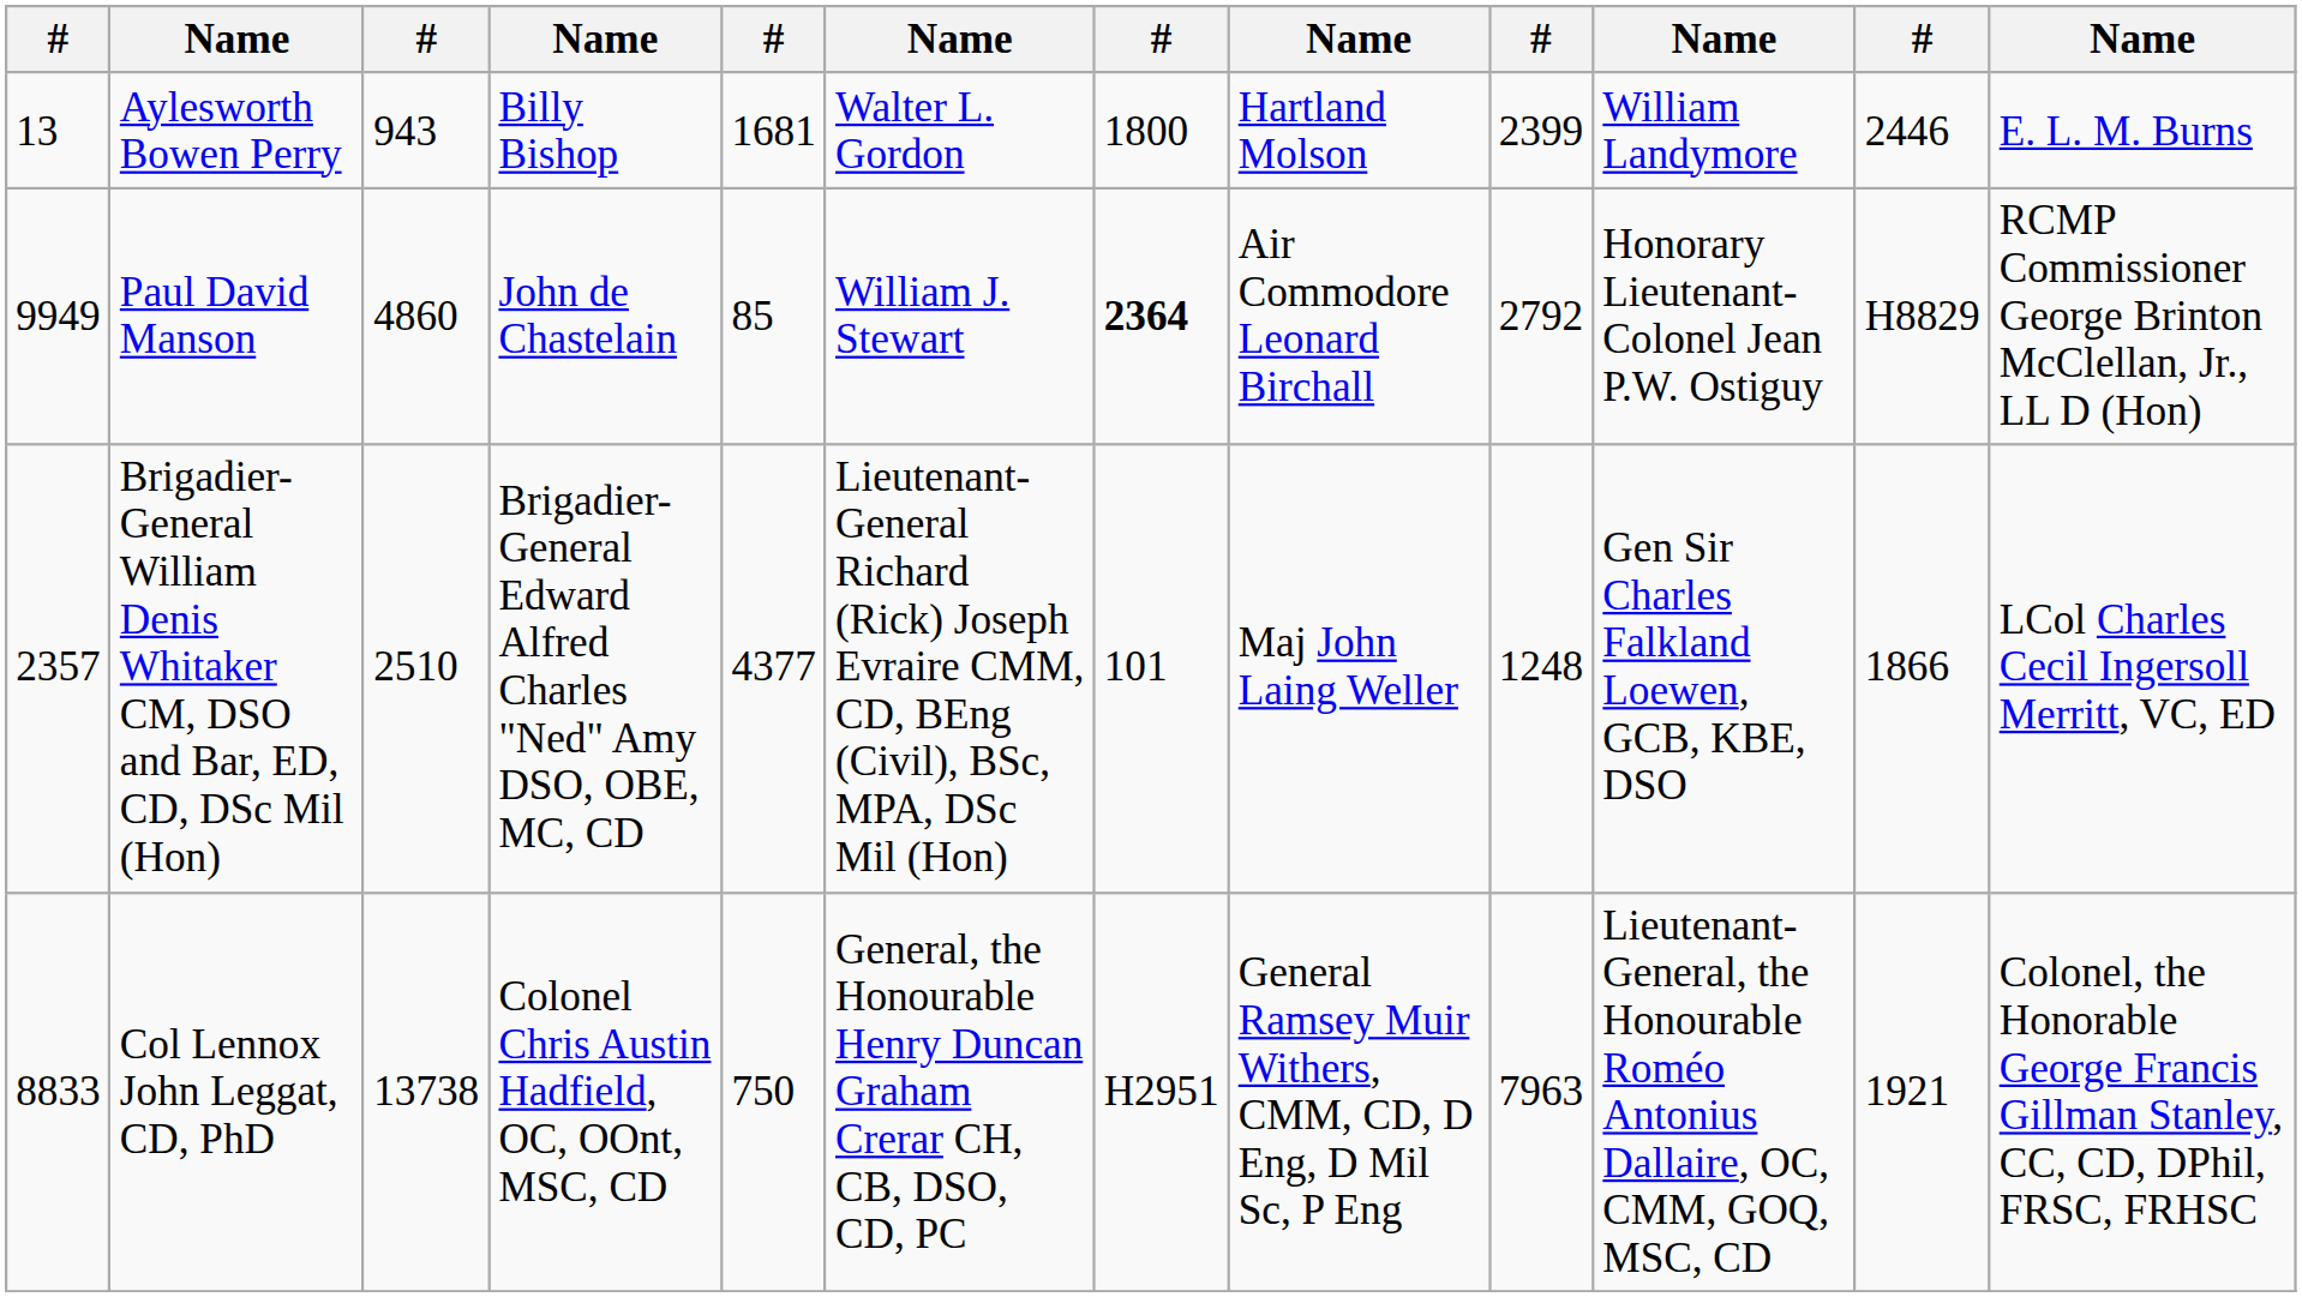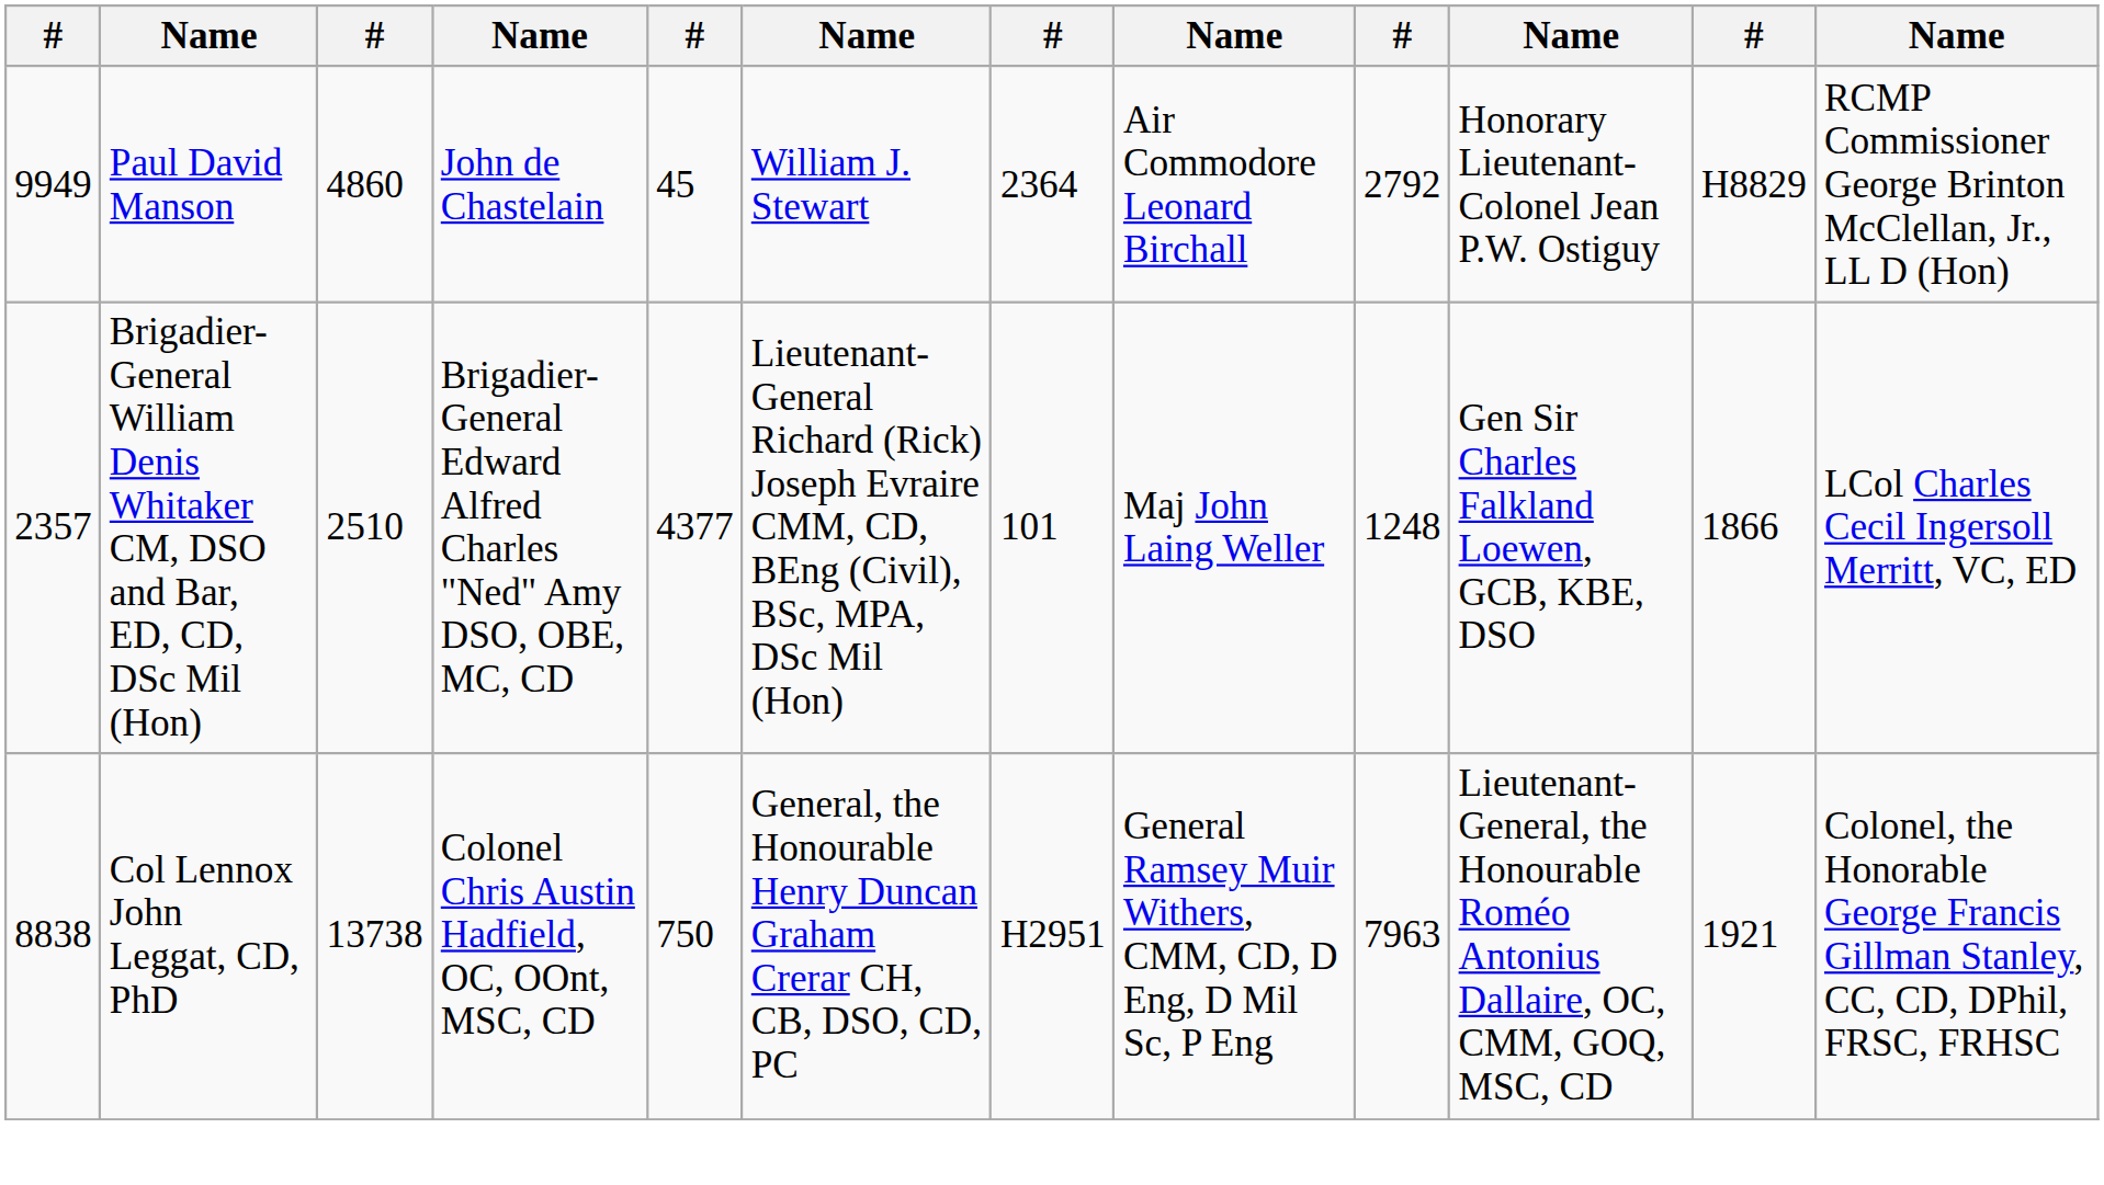- row: 13 | Aylesworth Bowen Perry | 943 | Billy Bishop | 1681 | Walter L. Gordon | 1800 | Hartland Molson | 2399 | William Landymore | 2446 | E. L. M. Burns
Paul David Manson | column 5: 85 -> 45
Paul David Manson | column 7: bold -> normal
Col Lennox John Leggat, CD, PhD | column 1: 8833 -> 8838
